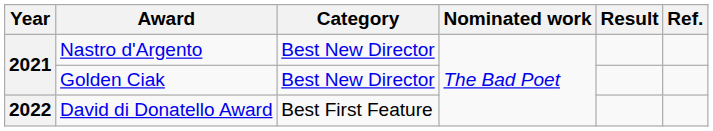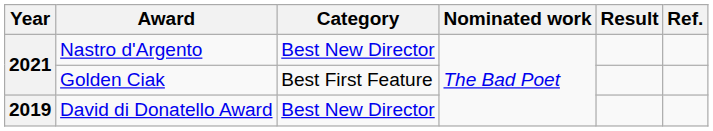Golden Ciak | Category: Best New Director -> Best First Feature
David di Donatello Award | Year: 2022 -> 2019
David di Donatello Award | Category: Best First Feature -> Best New Director
